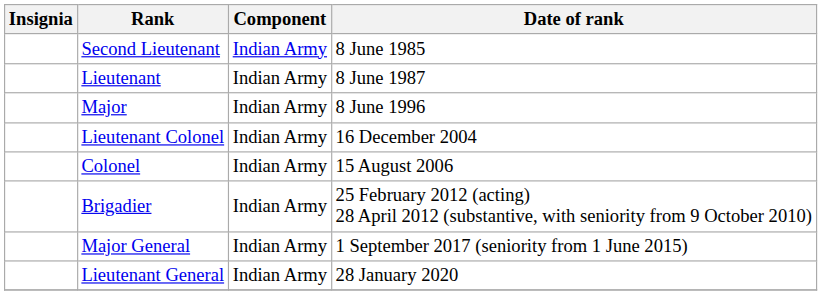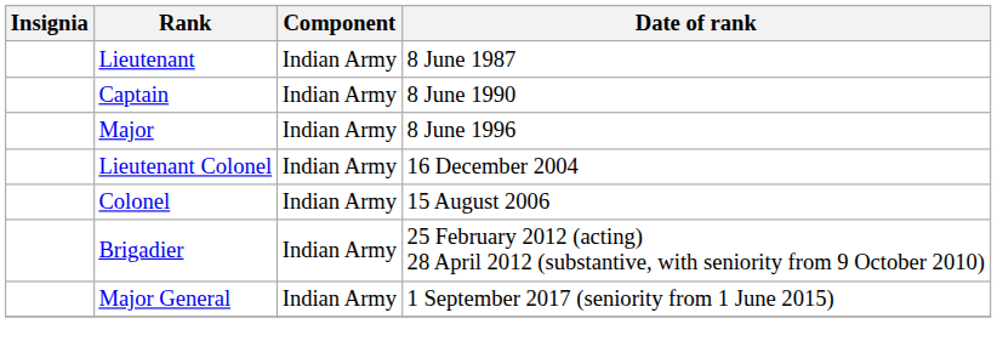- row: Second Lieutenant | Indian Army | 8 June 1985
+ row: Captain | Indian Army | 8 June 1990
- row: Lieutenant General | Indian Army | 28 January 2020
